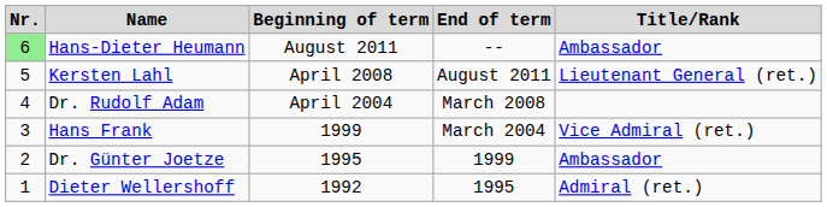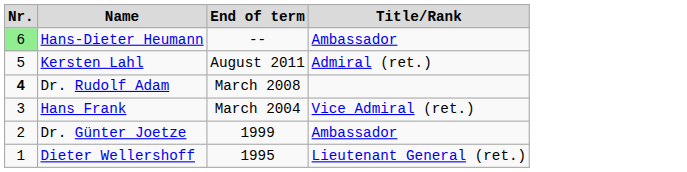- column: Beginning of term | August 2011 | April 2008 | April 2004 | 1999 | 1995 | 1992
Kersten Lahl | Title/Rank: Lieutenant General (ret.) -> Admiral (ret.)
Dr. Rudolf Adam | Nr.: normal -> bold
Dieter Wellershoff | Title/Rank: Admiral (ret.) -> Lieutenant General (ret.)
